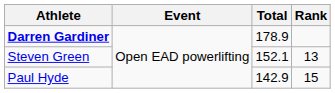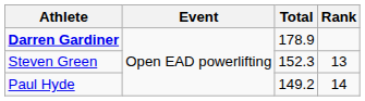Steven Green | Total: 152.1 -> 152.3
Paul Hyde | Total: 142.9 -> 149.2
Paul Hyde | Rank: 15 -> 14
